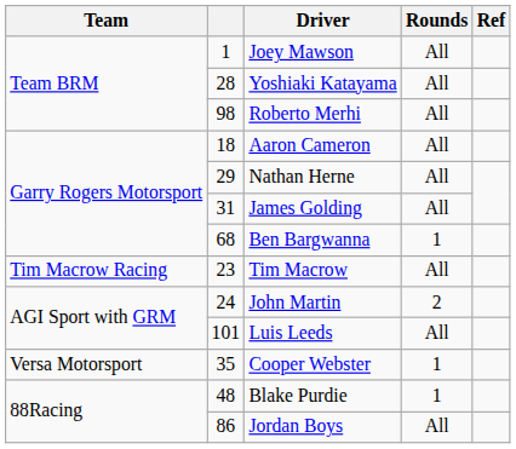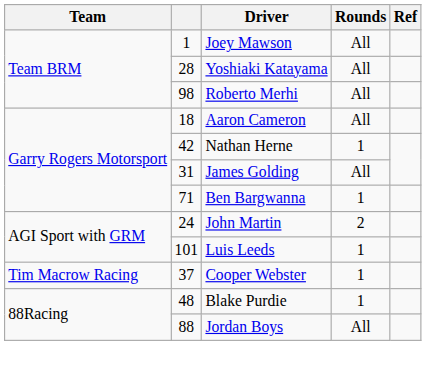Nathan Herne | column 2: 29 -> 42
Nathan Herne | Rounds: All -> 1
Ben Bargwanna | column 2: 68 -> 71
- row: Tim Macrow Racing | 23 | Tim Macrow | All
Luis Leeds | Rounds: All -> 1
Cooper Webster | Team: Versa Motorsport -> Tim Macrow Racing
Cooper Webster | column 2: 35 -> 37
Jordan Boys | column 2: 86 -> 88
